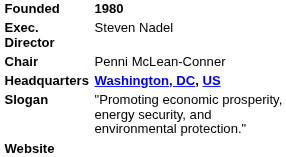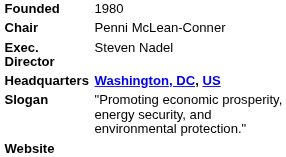Founded | column 2: bold -> normal
rows swapped: Chair <-> Exec. Director
